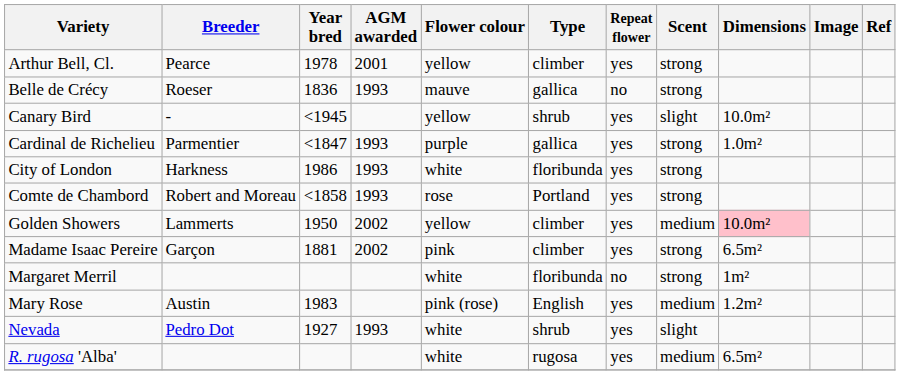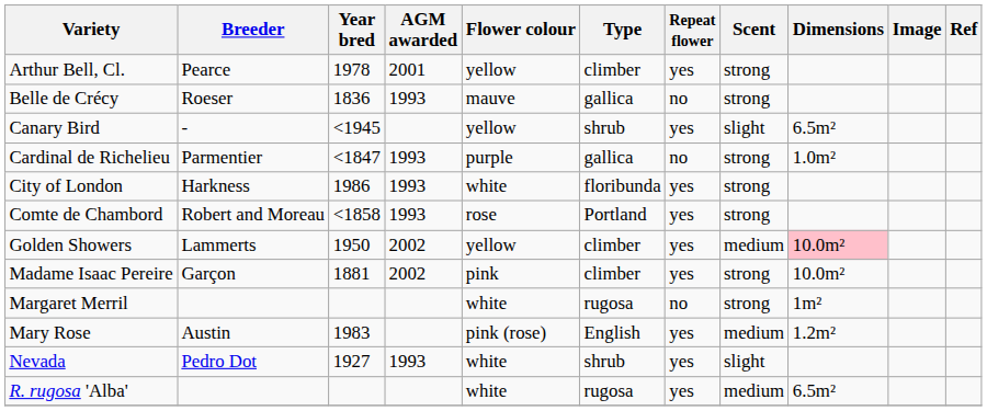Canary Bird | Dimensions: 10.0m² -> 6.5m²
Cardinal de Richelieu | Repeat flower: yes -> no
Madame Isaac Pereire | Dimensions: 6.5m² -> 10.0m²
Margaret Merril | Type: floribunda -> rugosa
